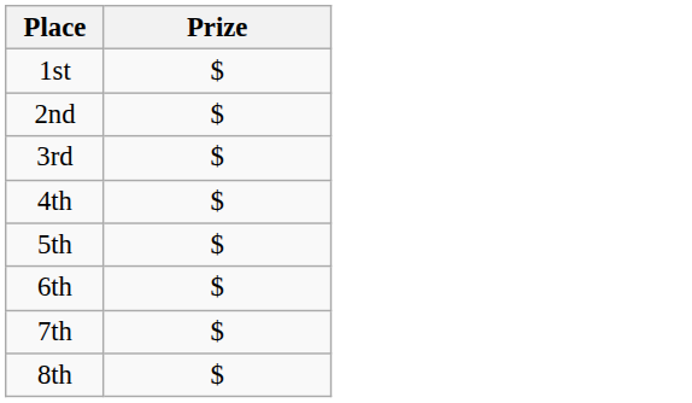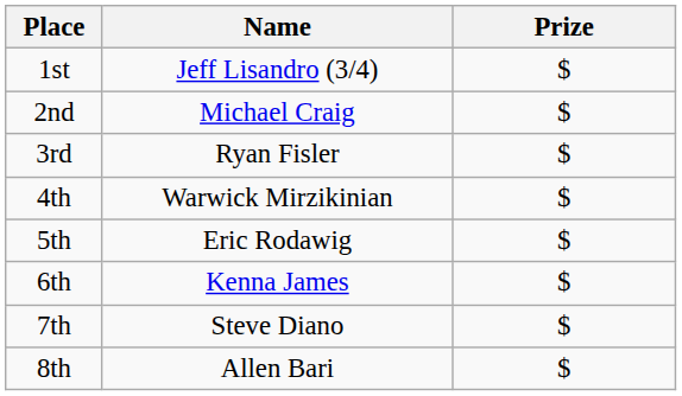+ column: Name | Jeff Lisandro (3/4) | Michael Craig | Ryan Fisler | Warwick Mirzikinian | Eric Rodawig | Kenna James | Steve Diano | Allen Bari
